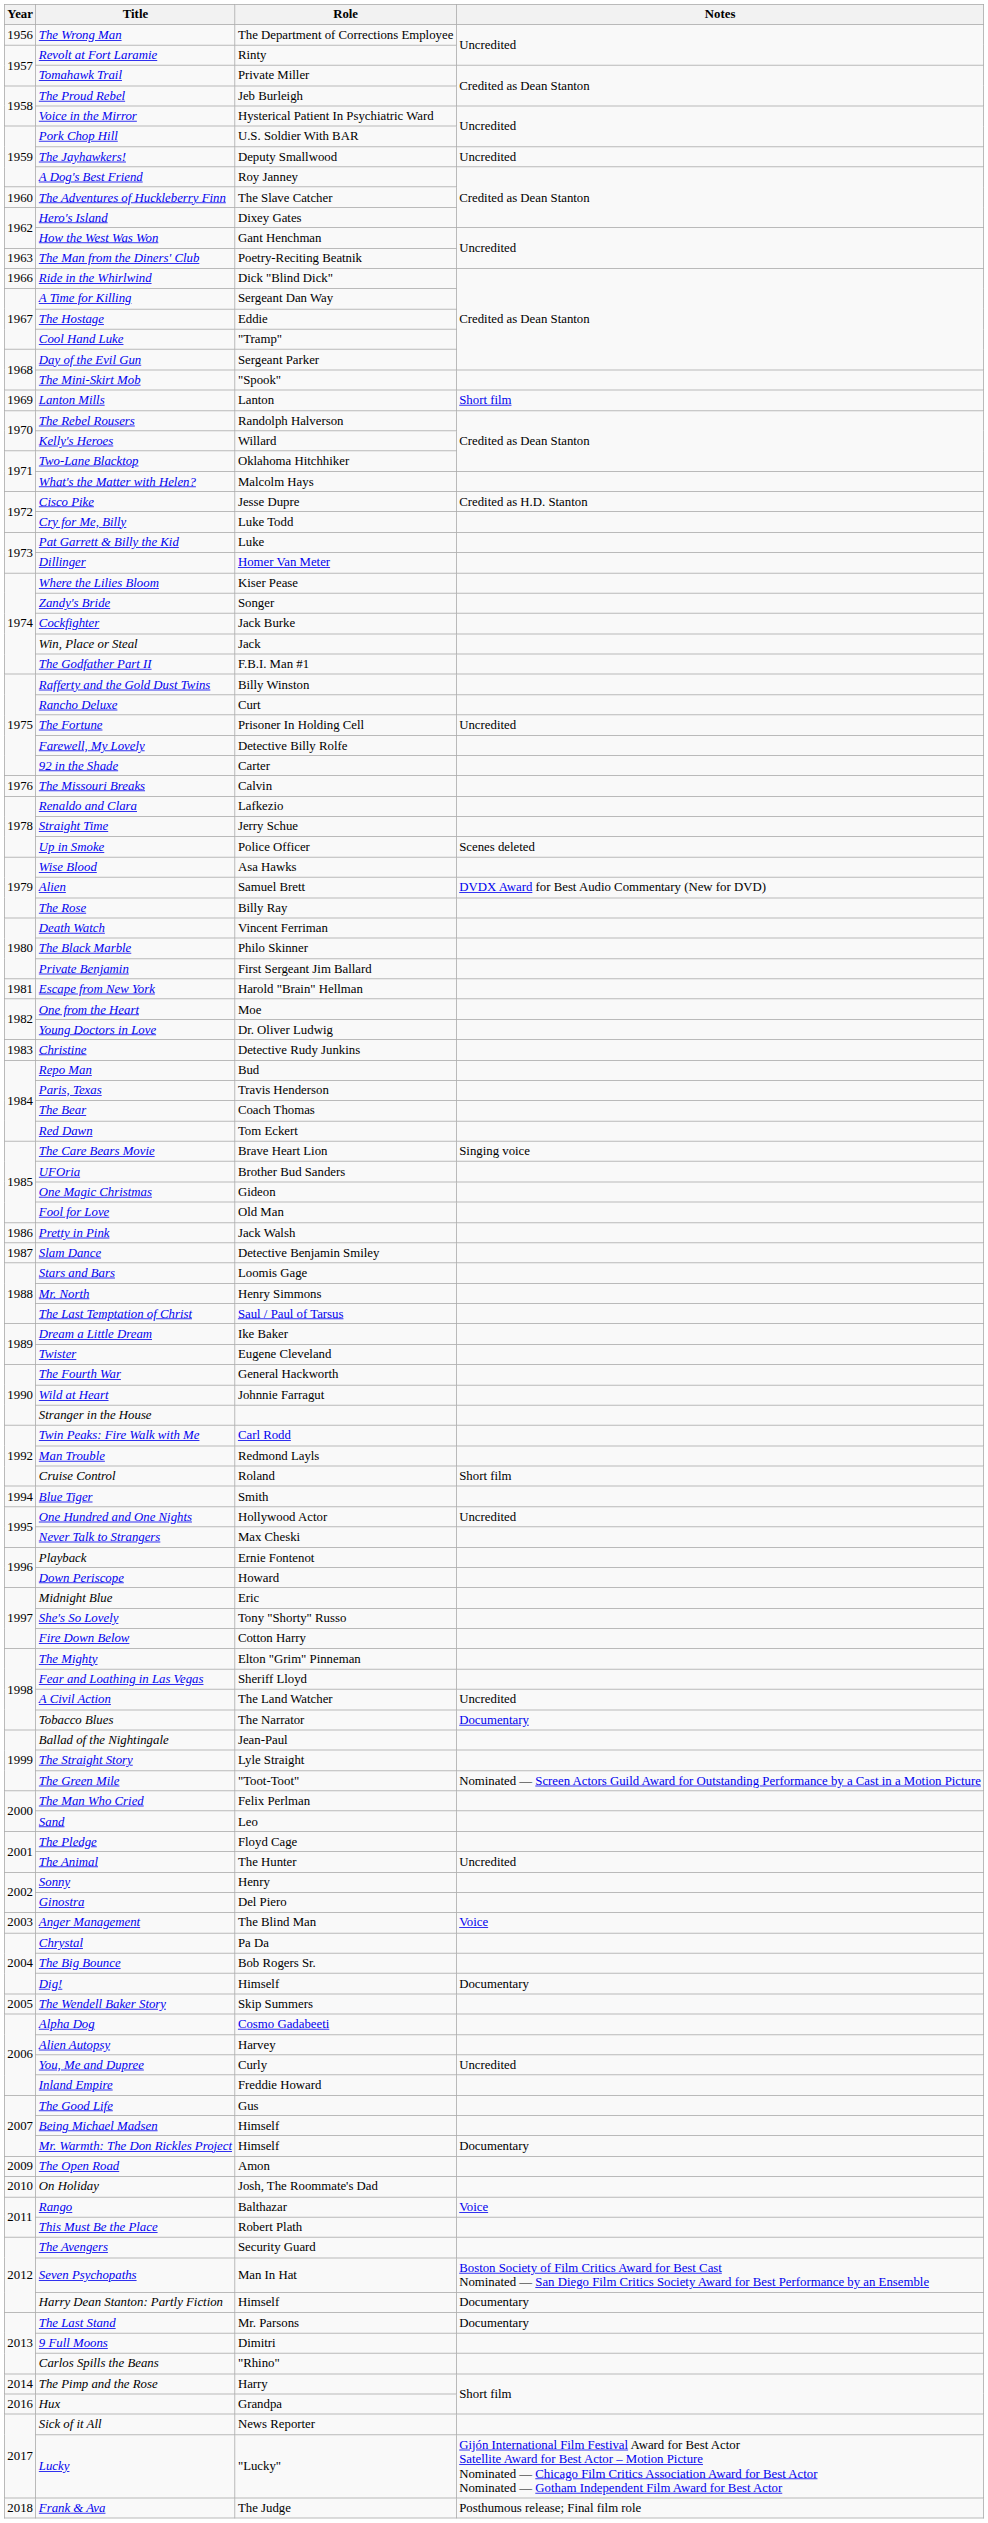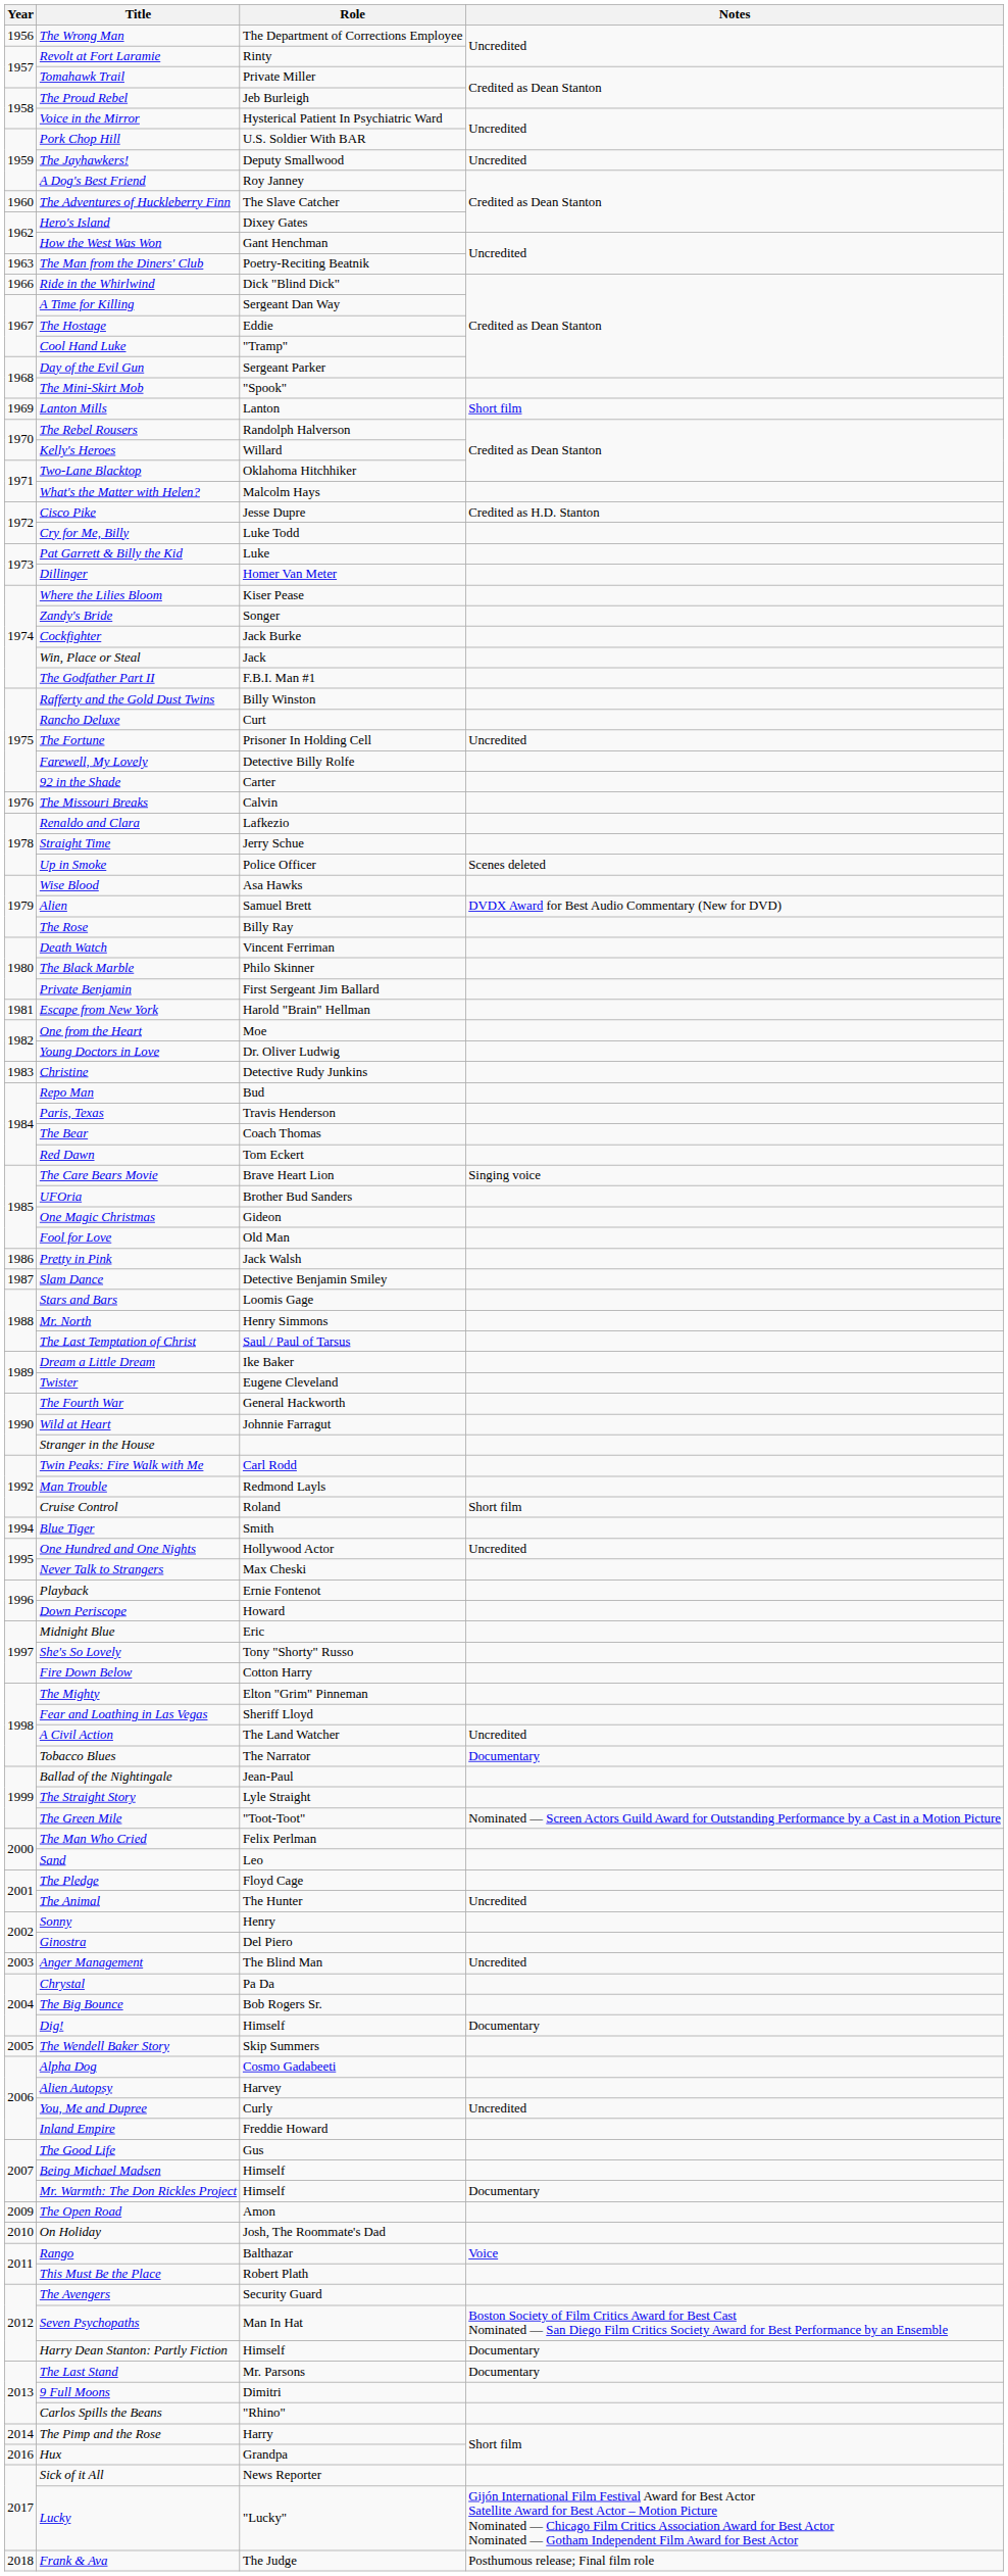Anger Management | Notes: Voice -> Uncredited
